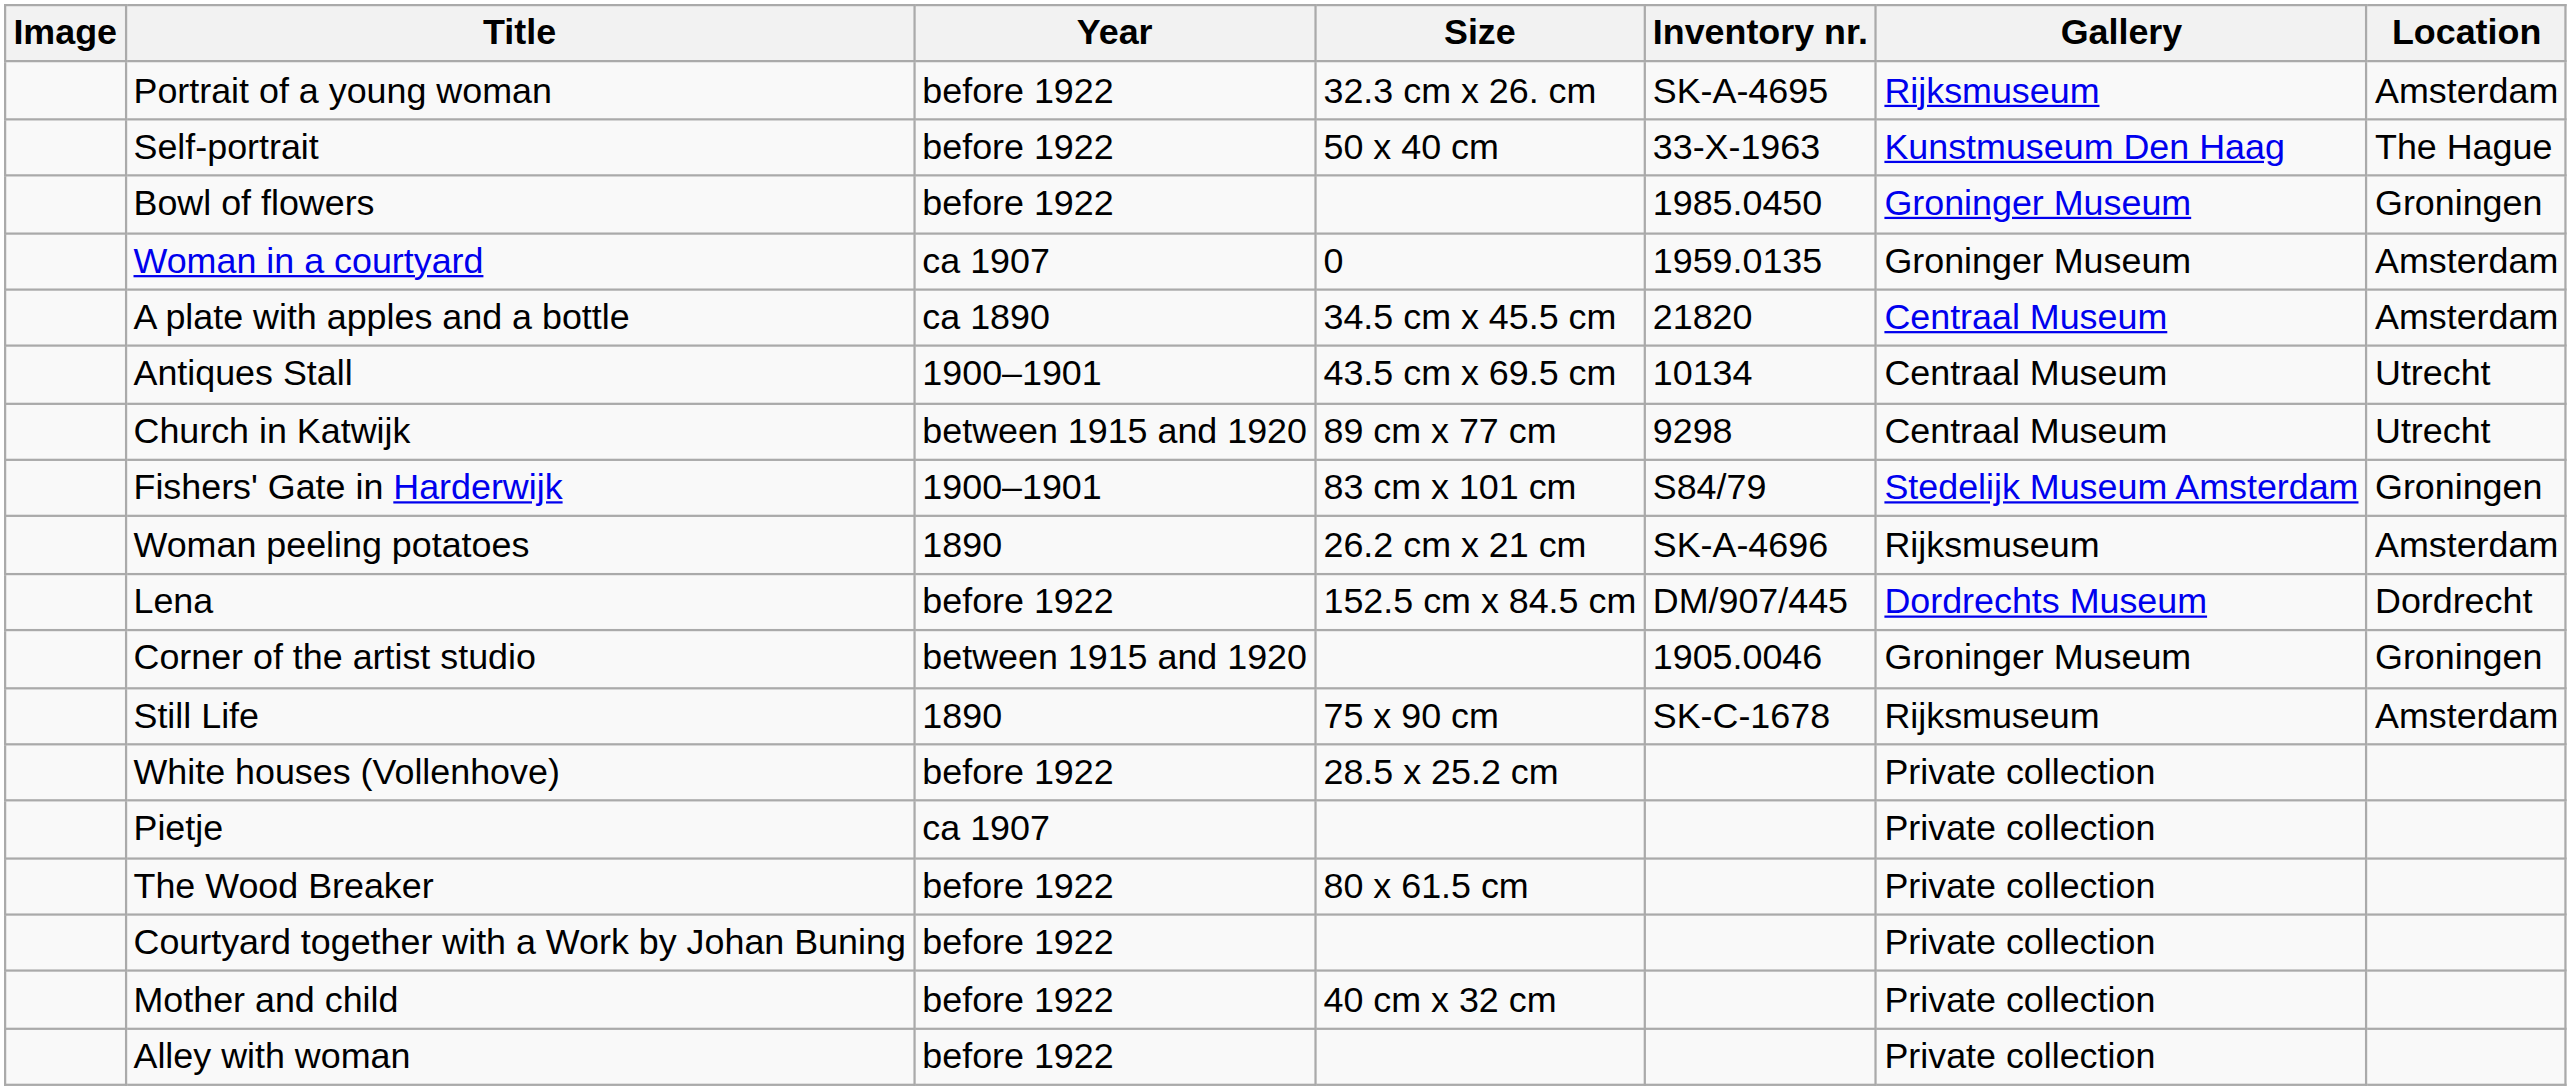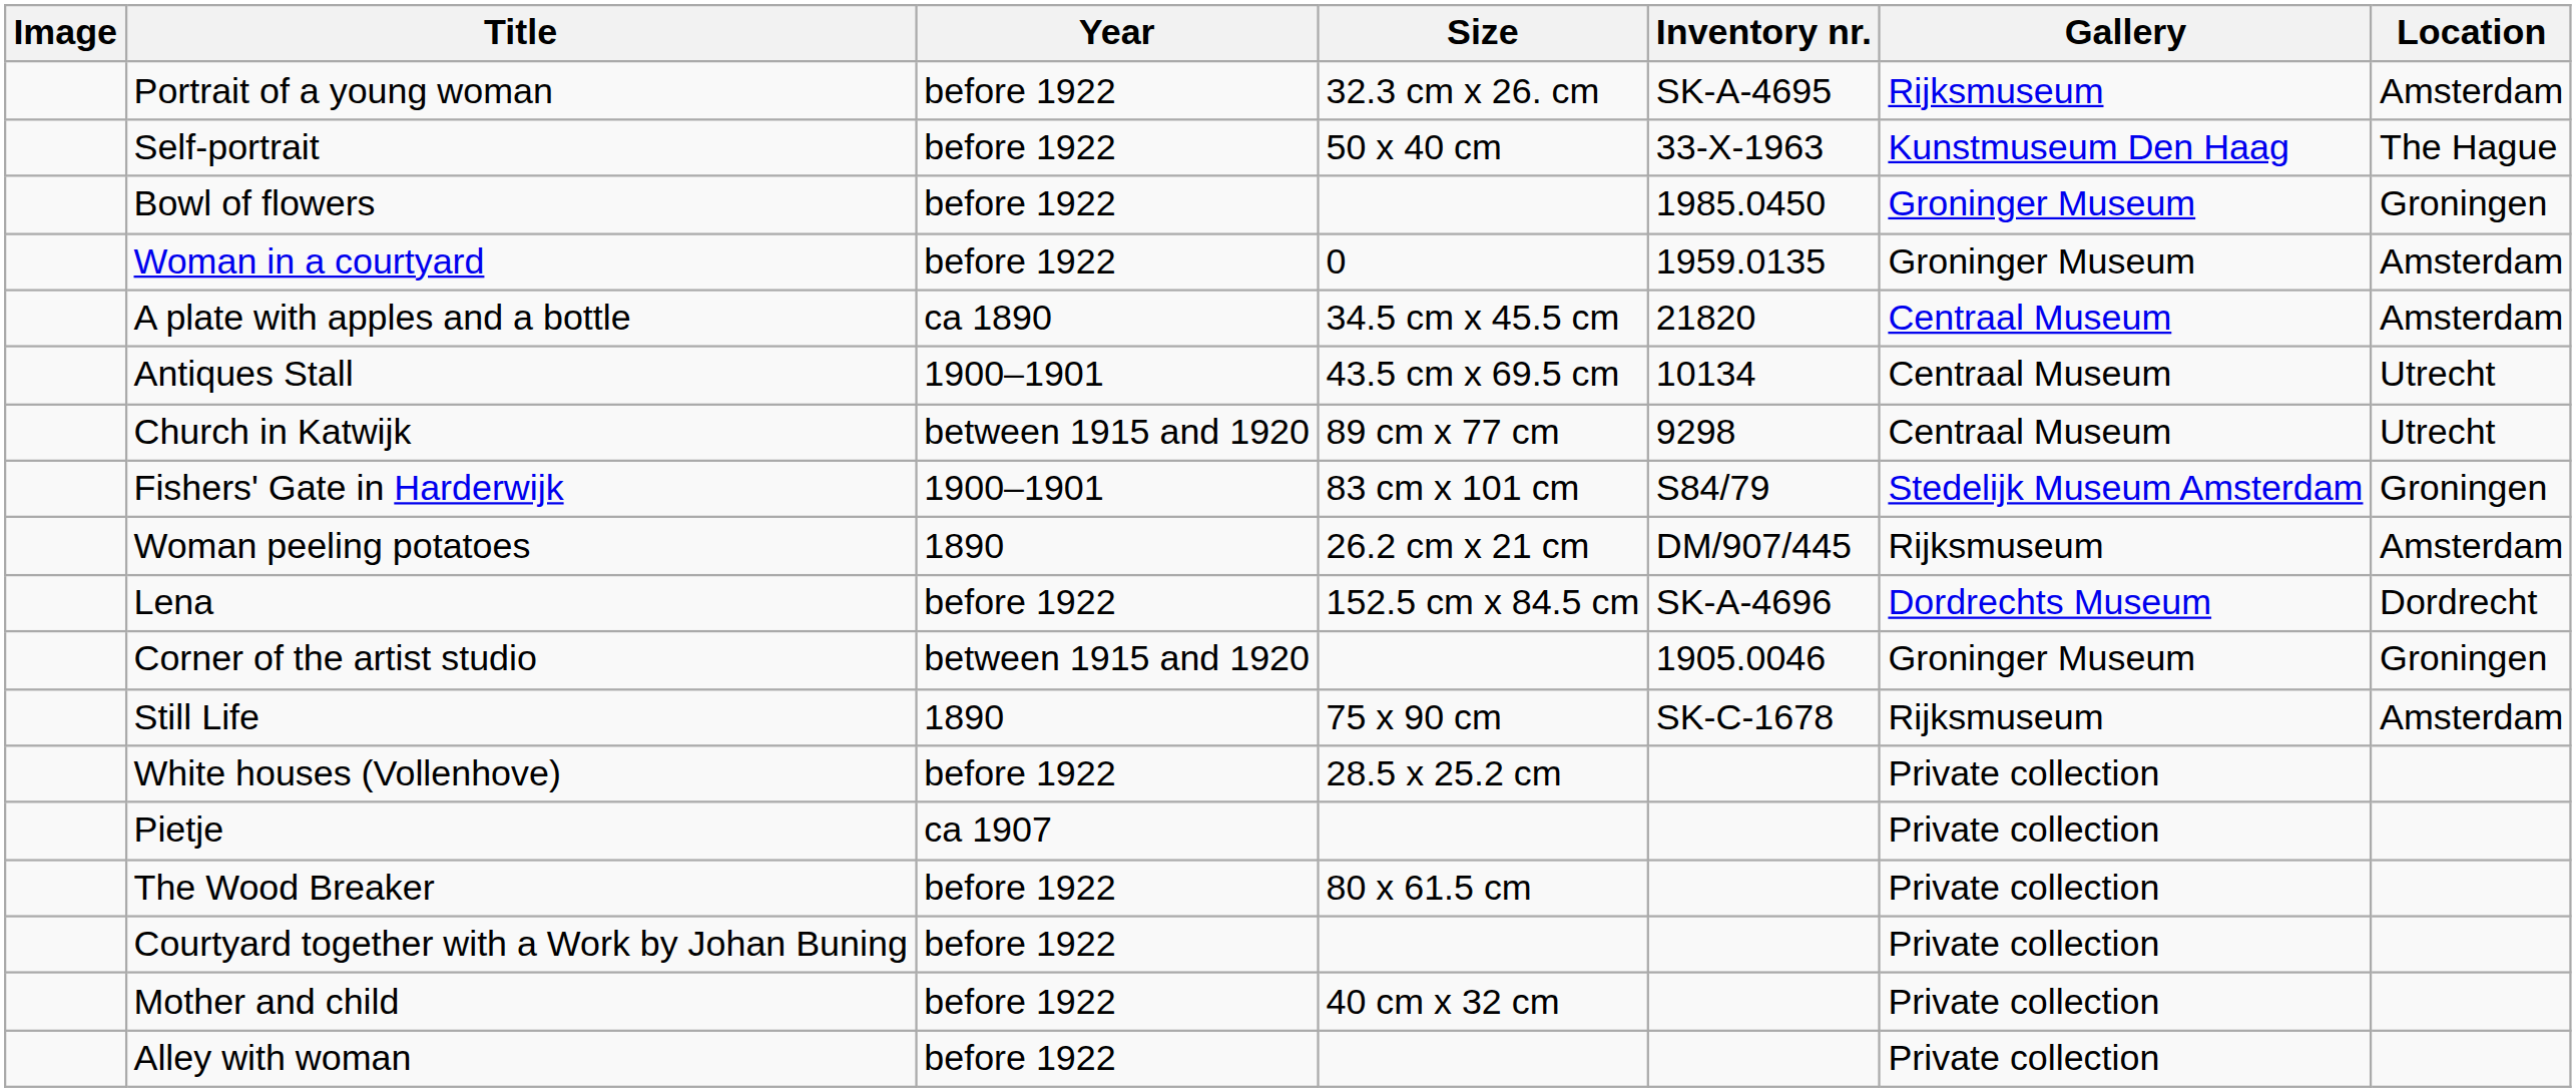Woman in a courtyard | Year: ca 1907 -> before 1922
Woman peeling potatoes | Inventory nr.: SK-A-4696 -> DM/907/445
Lena | Inventory nr.: DM/907/445 -> SK-A-4696
